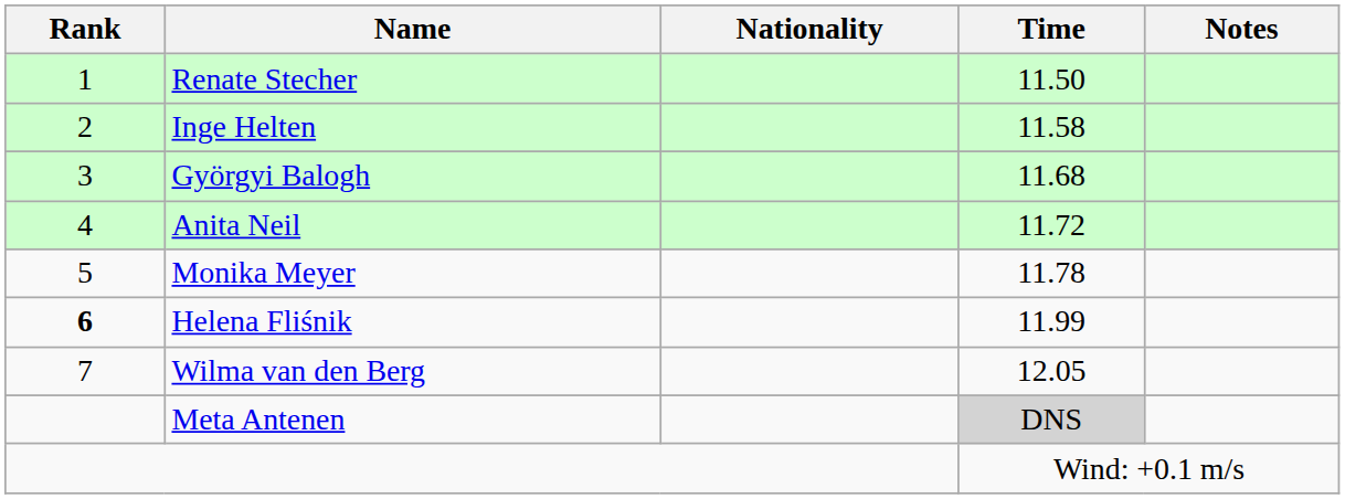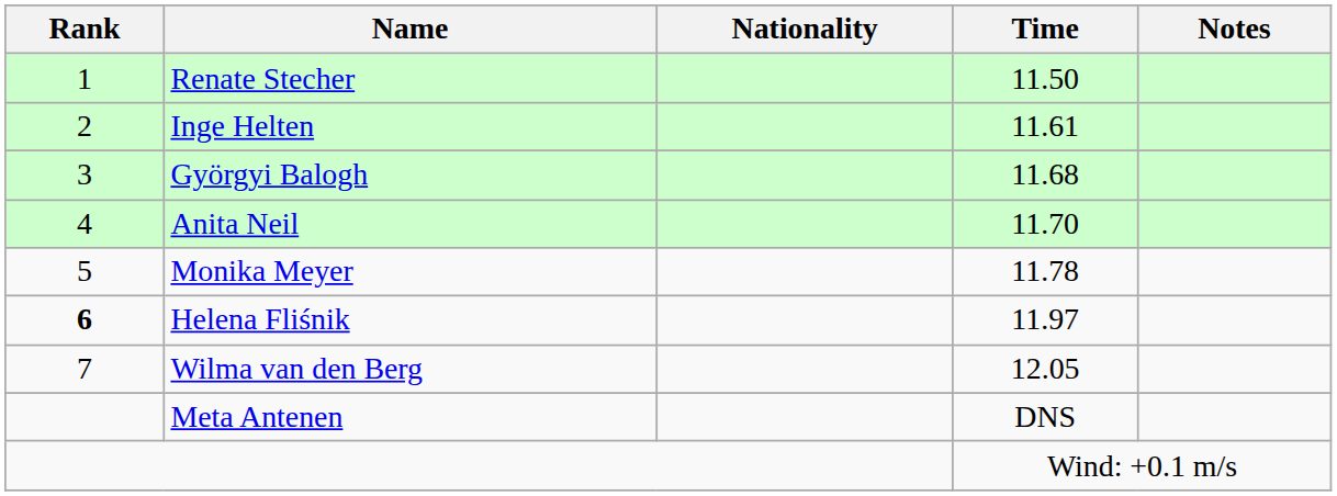Inge Helten | Time: 11.58 -> 11.61
Anita Neil | Time: 11.72 -> 11.70
Helena Fliśnik | Time: 11.99 -> 11.97
Meta Antenen | Time: lightgrey background -> no background
